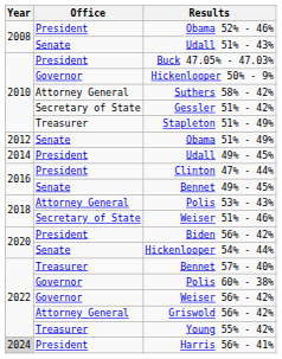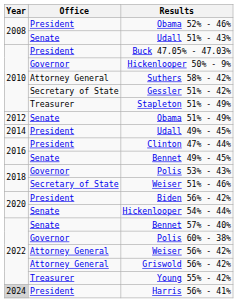Polis 53% - 43% | Office: Attorney General -> Governor
Bennet 57% - 40% | Office: Treasurer -> Senate
Weiser 56% - 42% | Office: Governor -> Attorney General
